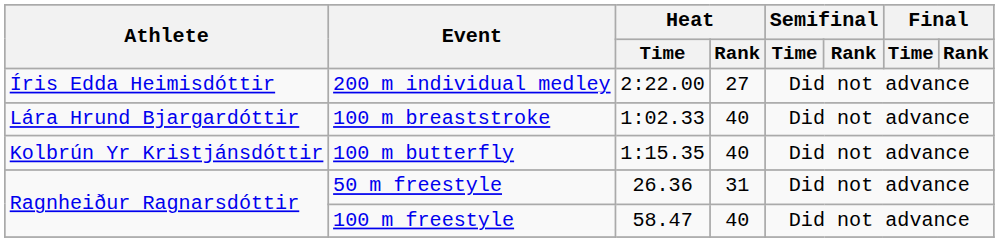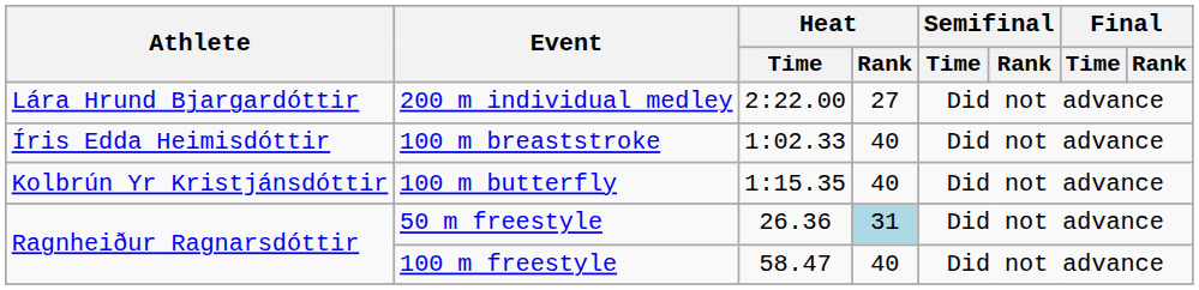200 m individual medley | Athlete: Íris Edda Heimisdóttir -> Lára Hrund Bjargardóttir
100 m breaststroke | Athlete: Lára Hrund Bjargardóttir -> Íris Edda Heimisdóttir
50 m freestyle | Heat / Rank: no background -> lightblue background
